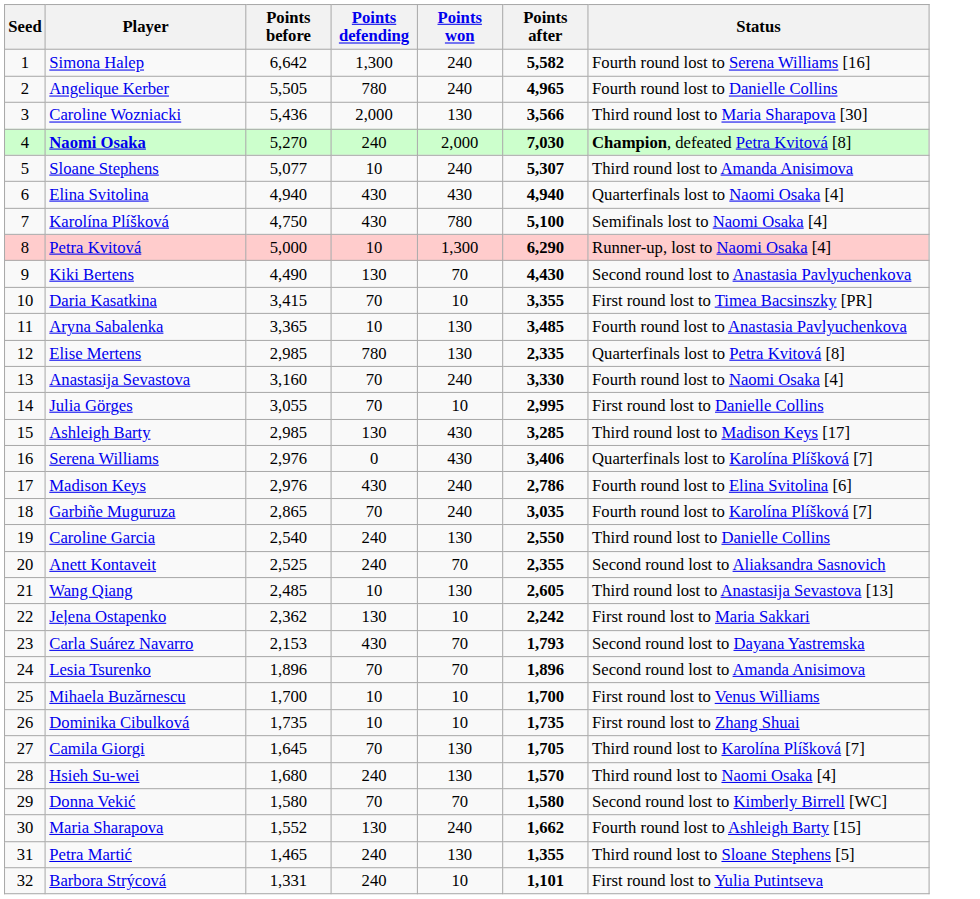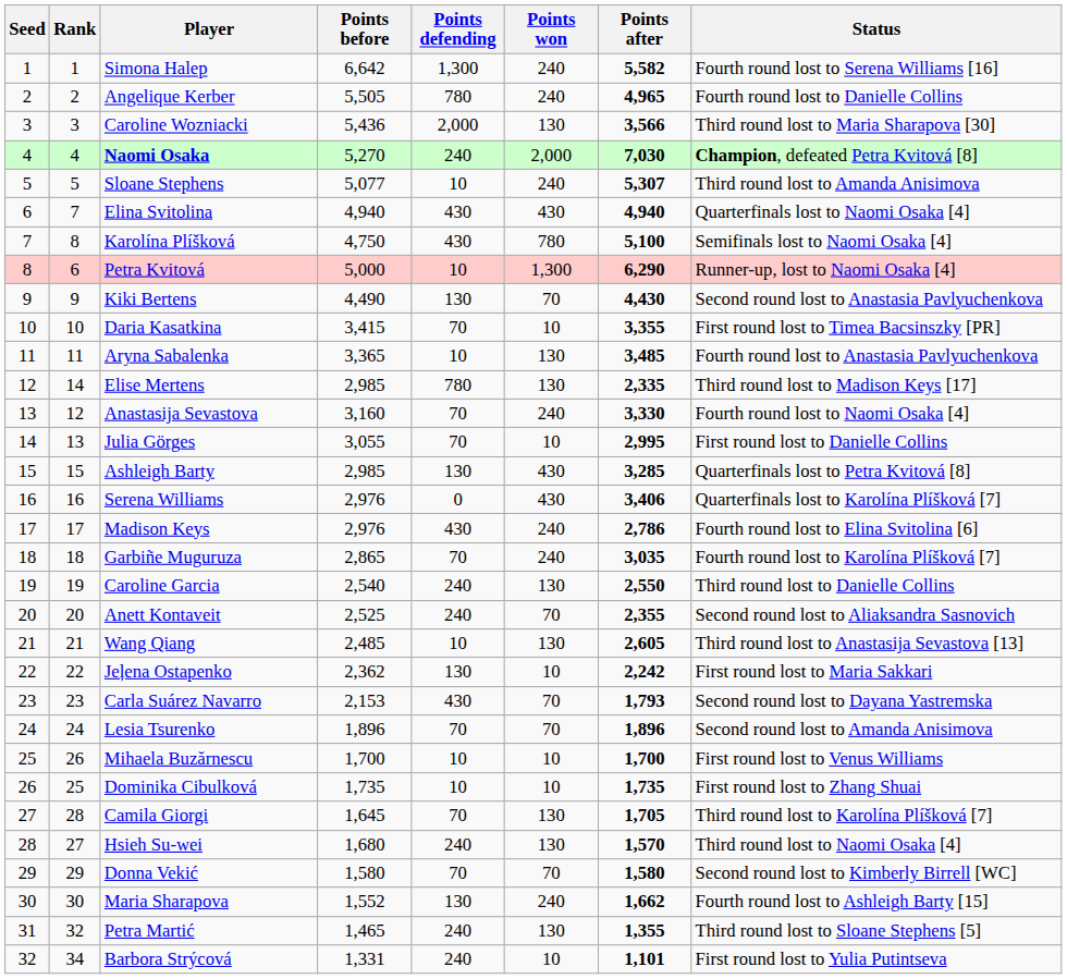+ column: Rank | 1 | 2 | 3 | 4 | 5 | 7 | 8 | 6 | 9 | 10 | 11 | 14 | 12 | 13 | 15 | 16 | 17 | 18 | 19 | 20 | 21 | 22 | 23 | 24 | 26 | 25 | 28 | 27 | 29 | 30 | 32 | 34
Elise Mertens | Status: Quarterfinals lost to Petra Kvitová [8] -> Third round lost to Madison Keys [17]
Ashleigh Barty | Status: Third round lost to Madison Keys [17] -> Quarterfinals lost to Petra Kvitová [8]
